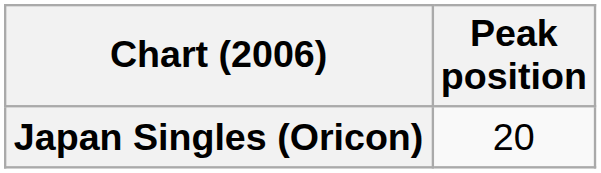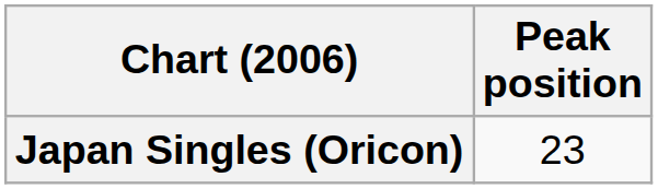Japan Singles (Oricon) | Peak position: 20 -> 23
